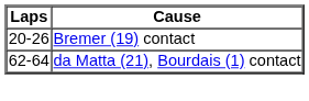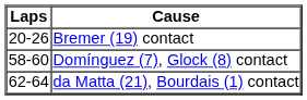+ row: 58-60 | Domínguez (7), Glock (8) contact
